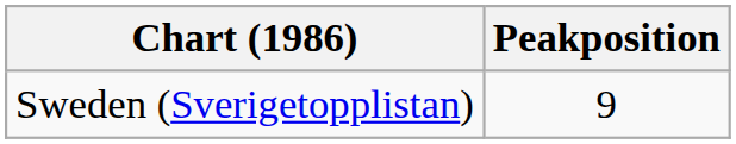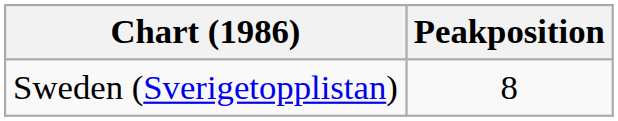Sweden (Sverigetopplistan) | Peakposition: 9 -> 8
